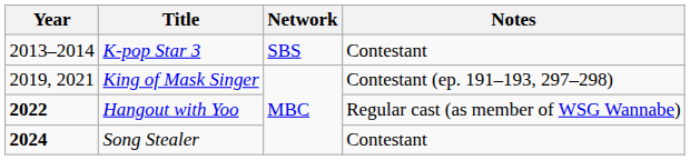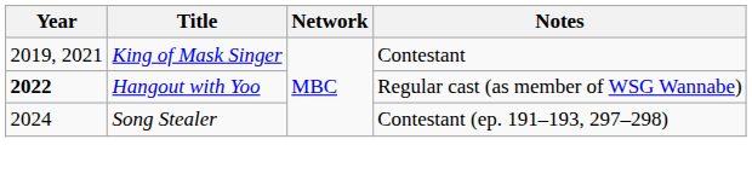- row: 2013–2014 | K-pop Star 3 | SBS | Contestant
King of Mask Singer | Notes: Contestant (ep. 191–193, 297–298) -> Contestant
Song Stealer | Year: bold -> normal
Song Stealer | Notes: Contestant -> Contestant (ep. 191–193, 297–298)
